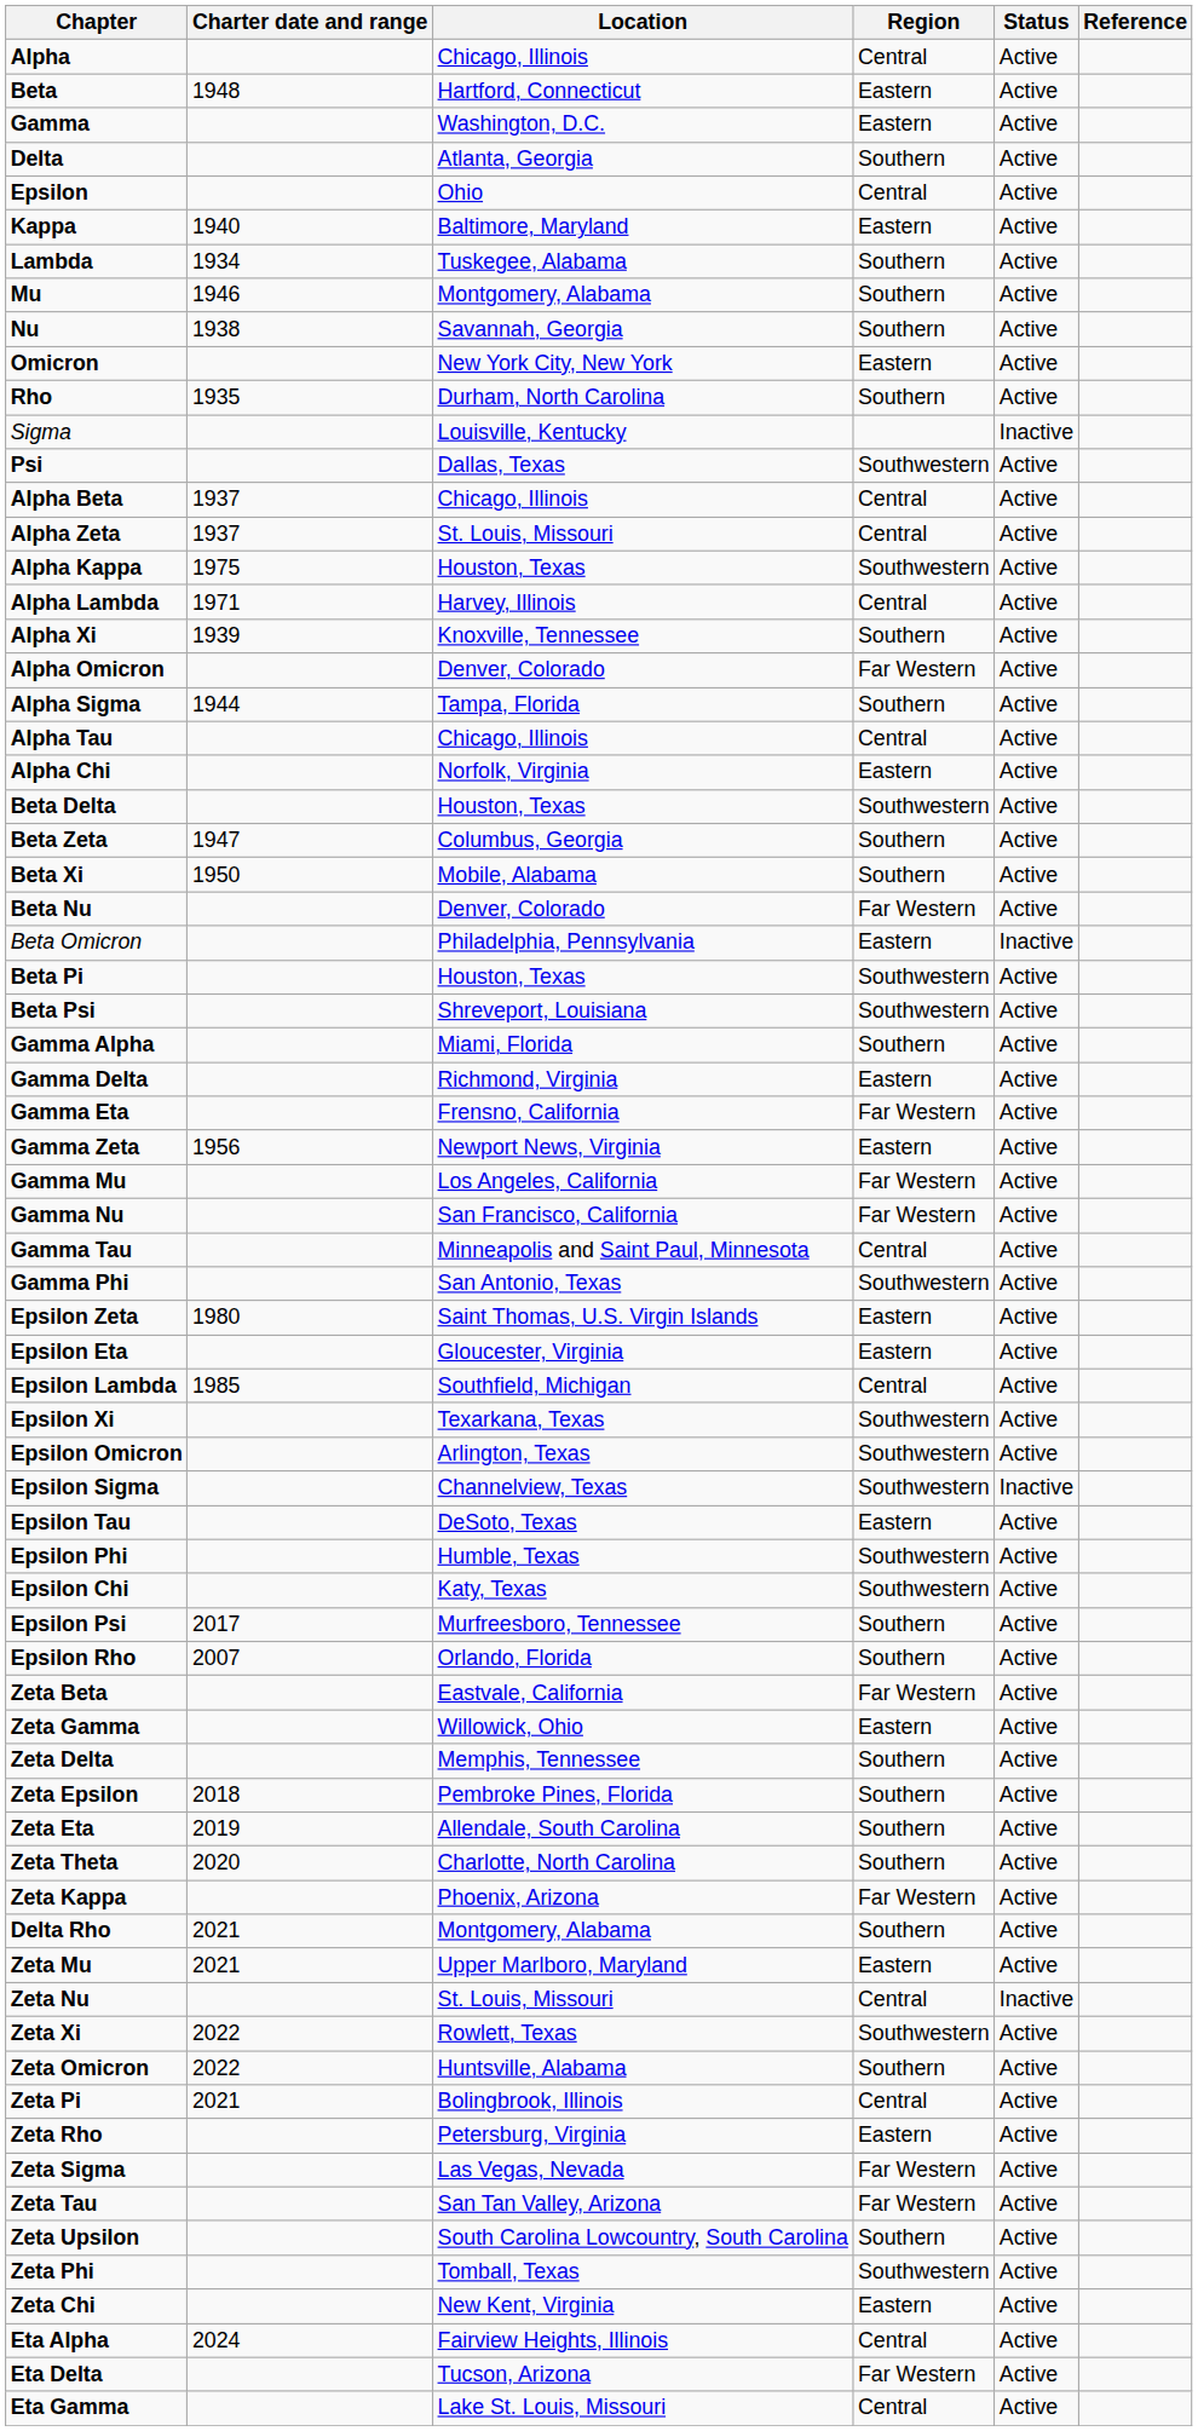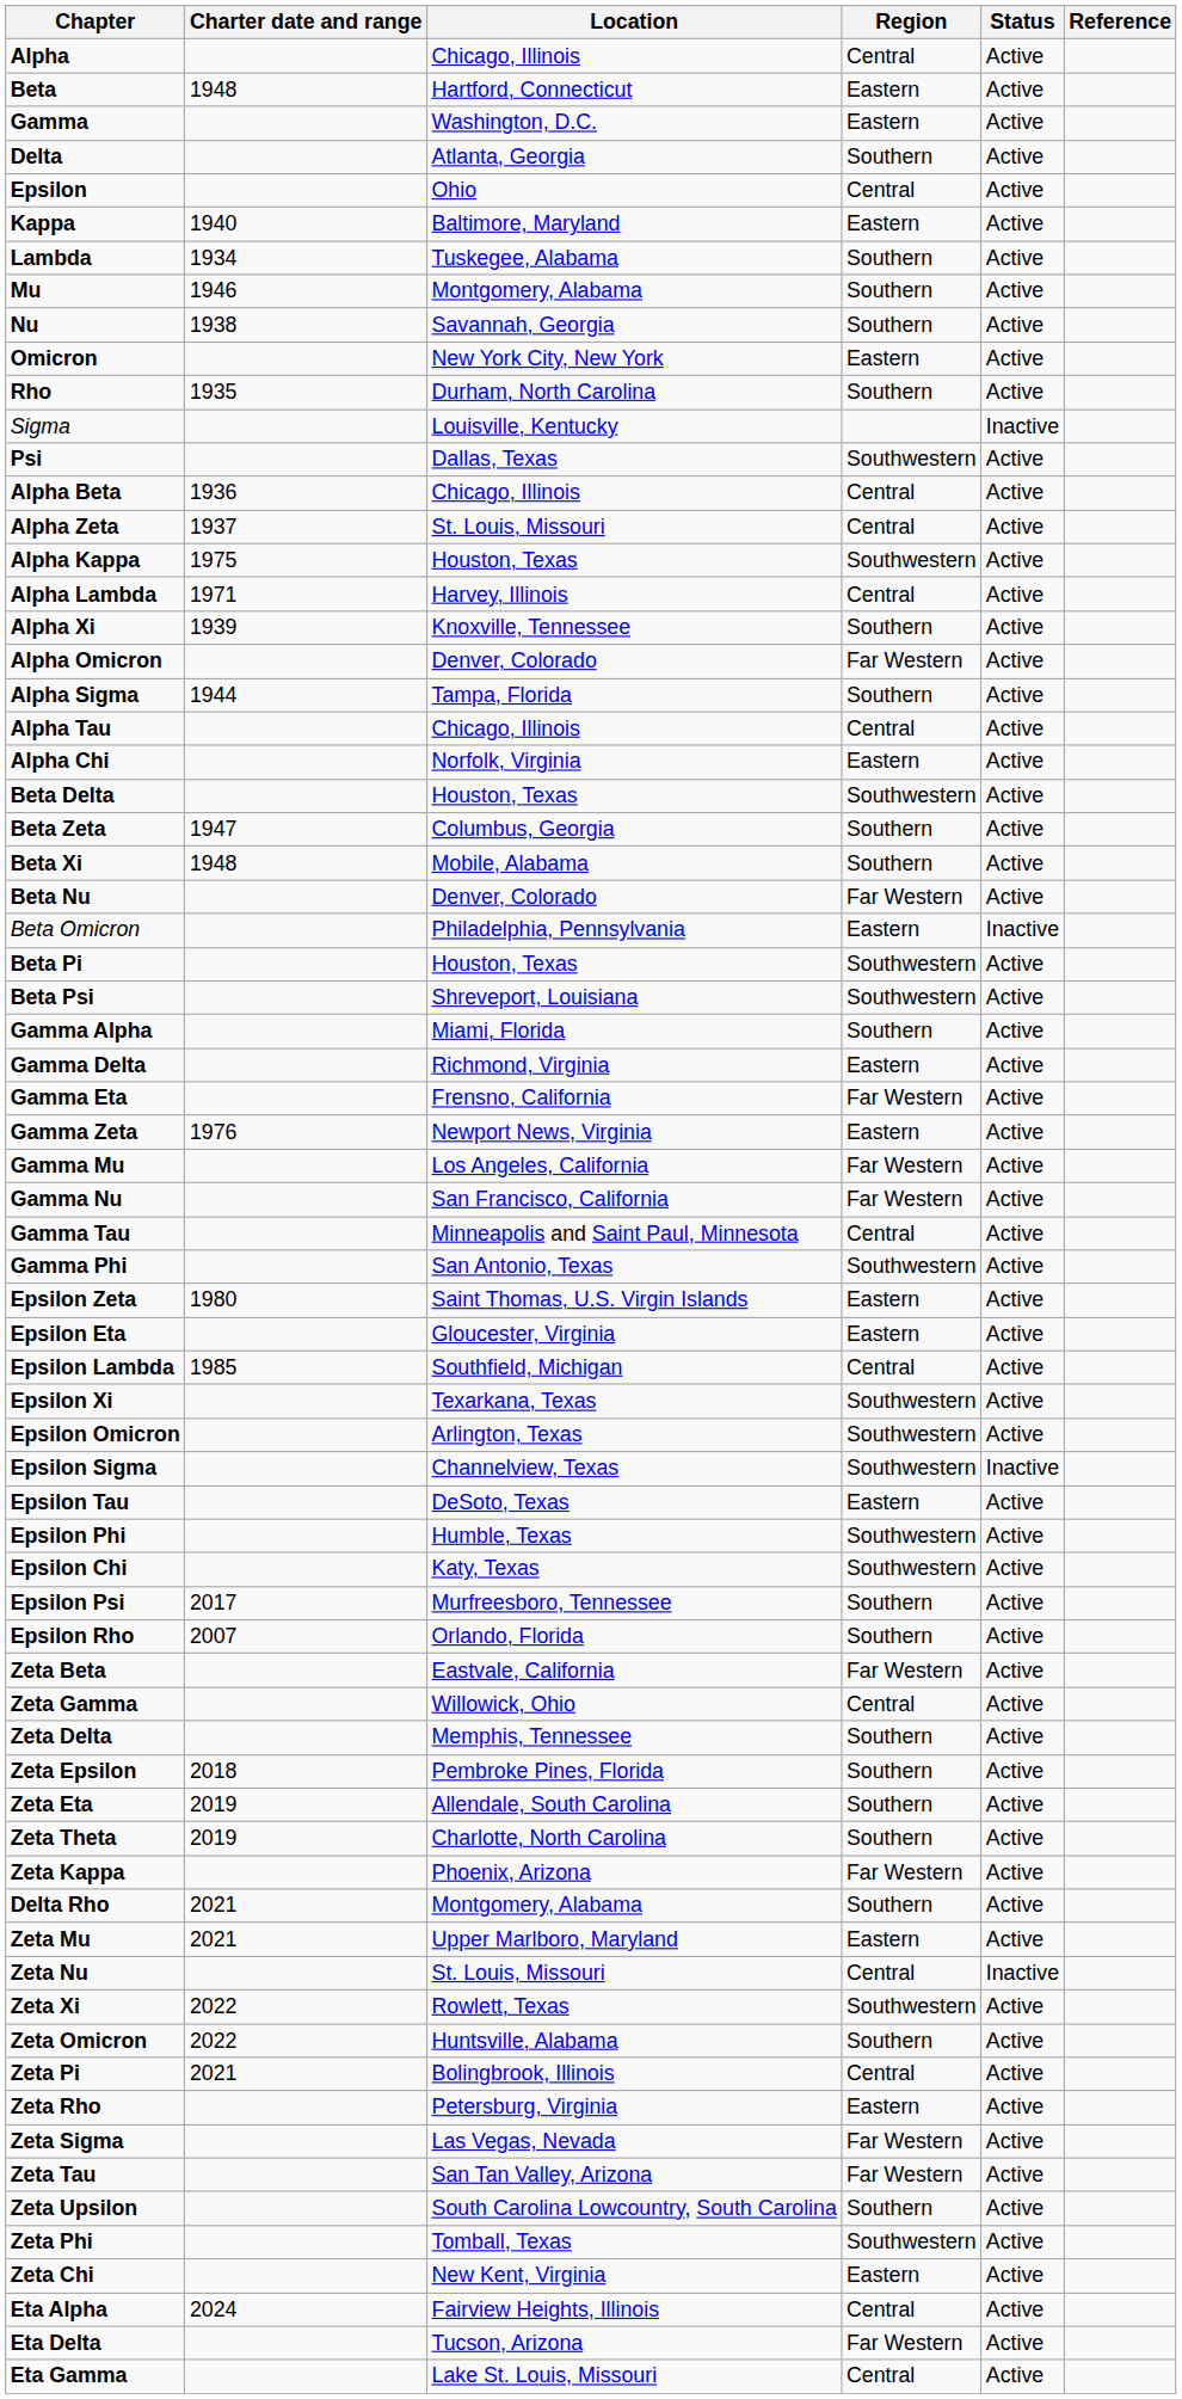Alpha Beta | Charter date and range: 1937 -> 1936
Beta Xi | Charter date and range: 1950 -> 1948
Gamma Zeta | Charter date and range: 1956 -> 1976
Zeta Gamma | Region: Eastern -> Central
Zeta Theta | Charter date and range: 2020 -> 2019
